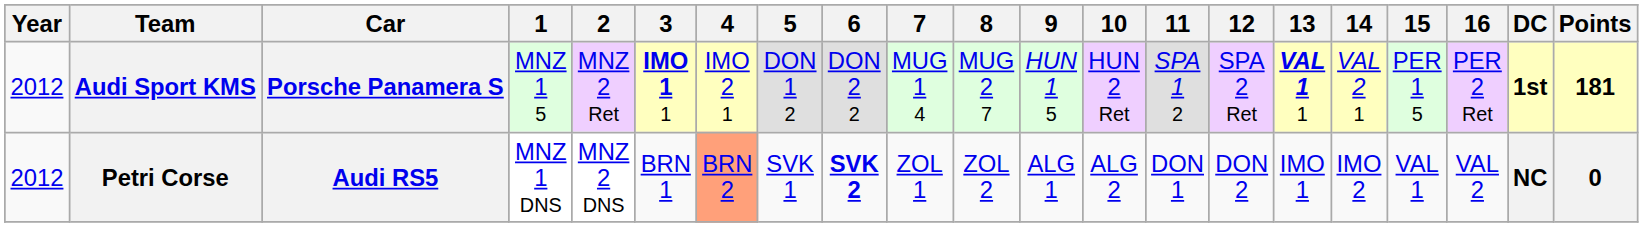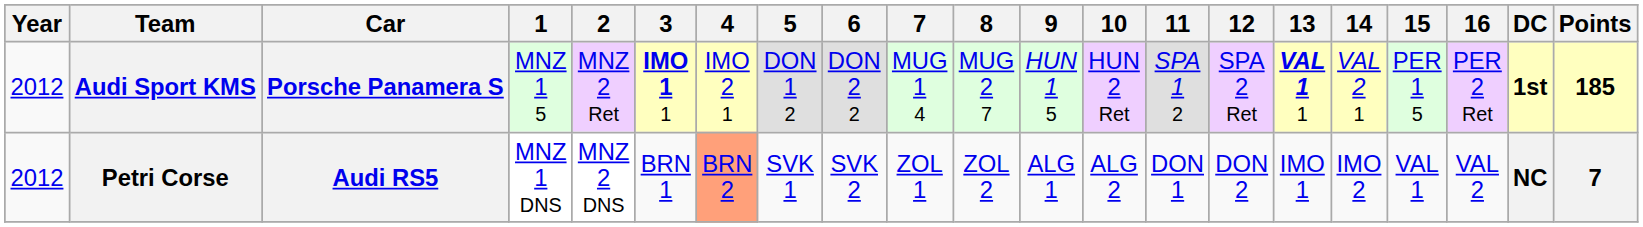Audi Sport KMS | Points: 181 -> 185
Petri Corse | 6: bold -> normal
Petri Corse | Points: 0 -> 7
